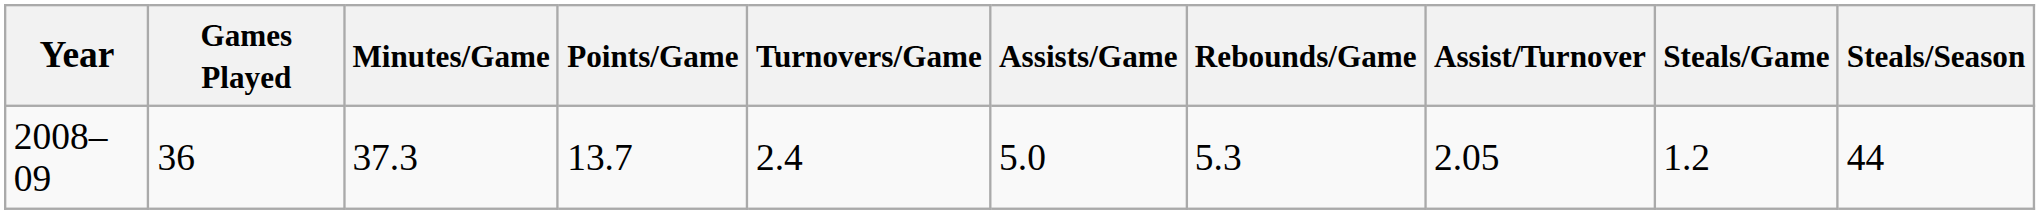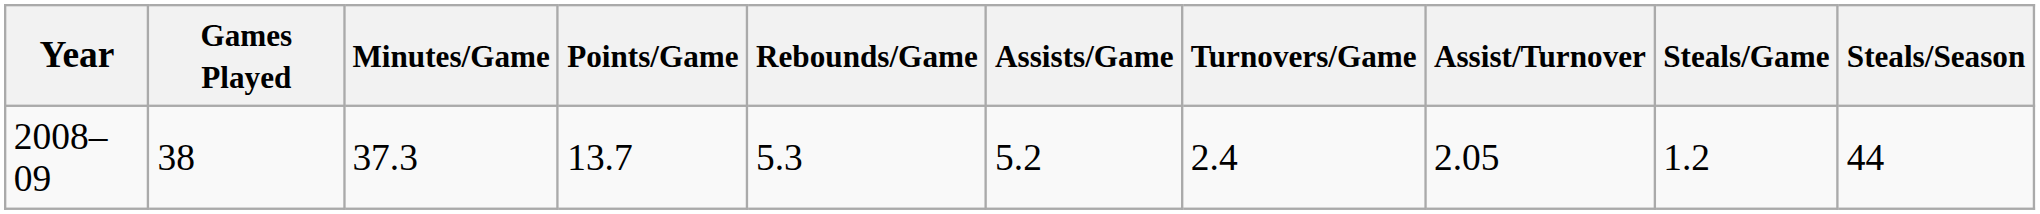columns swapped: Rebounds/Game <-> Turnovers/Game
2008–09 | Games Played: 36 -> 38
2008–09 | Assists/Game: 5.0 -> 5.2
